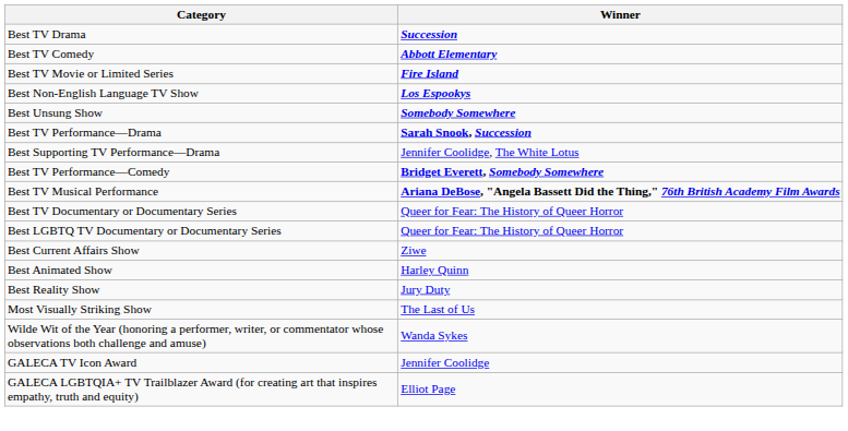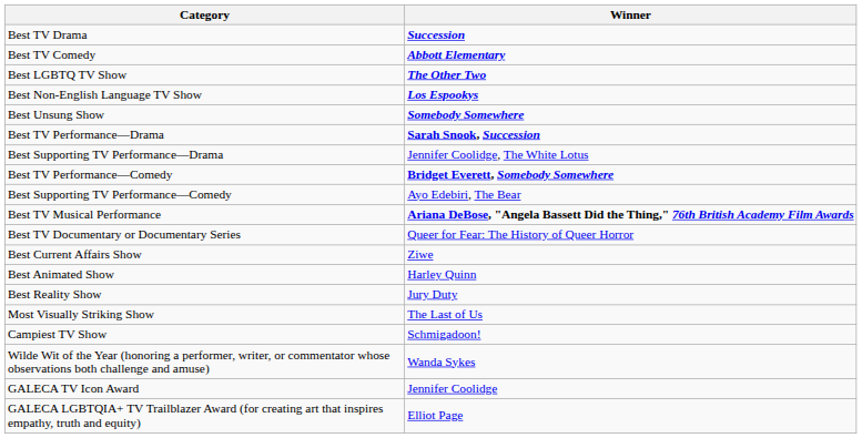- row: Best TV Movie or Limited Series | Fire Island
+ row: Best LGBTQ TV Show | The Other Two
+ row: Best Supporting TV Performance—Comedy | Ayo Edebiri, The Bear
- row: Best LGBTQ TV Documentary or Documentary Series | Queer for Fear: The History of Queer Horror
+ row: Campiest TV Show | Schmigadoon!
